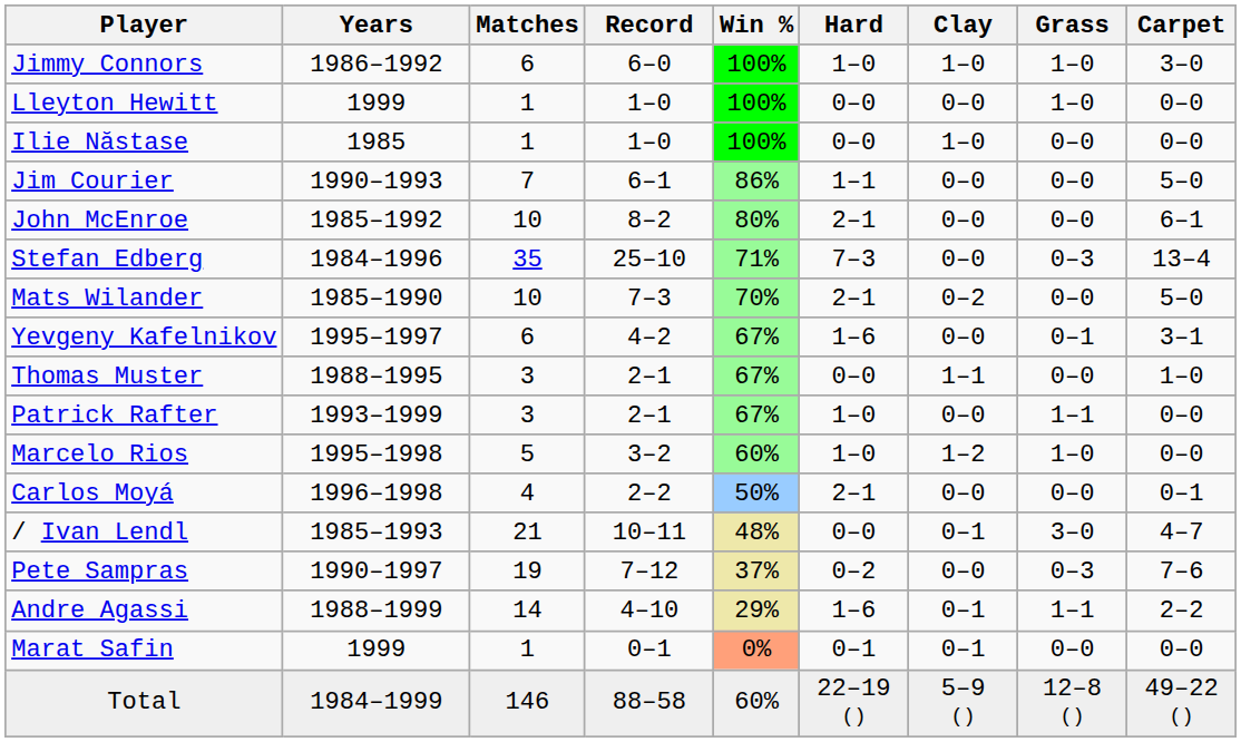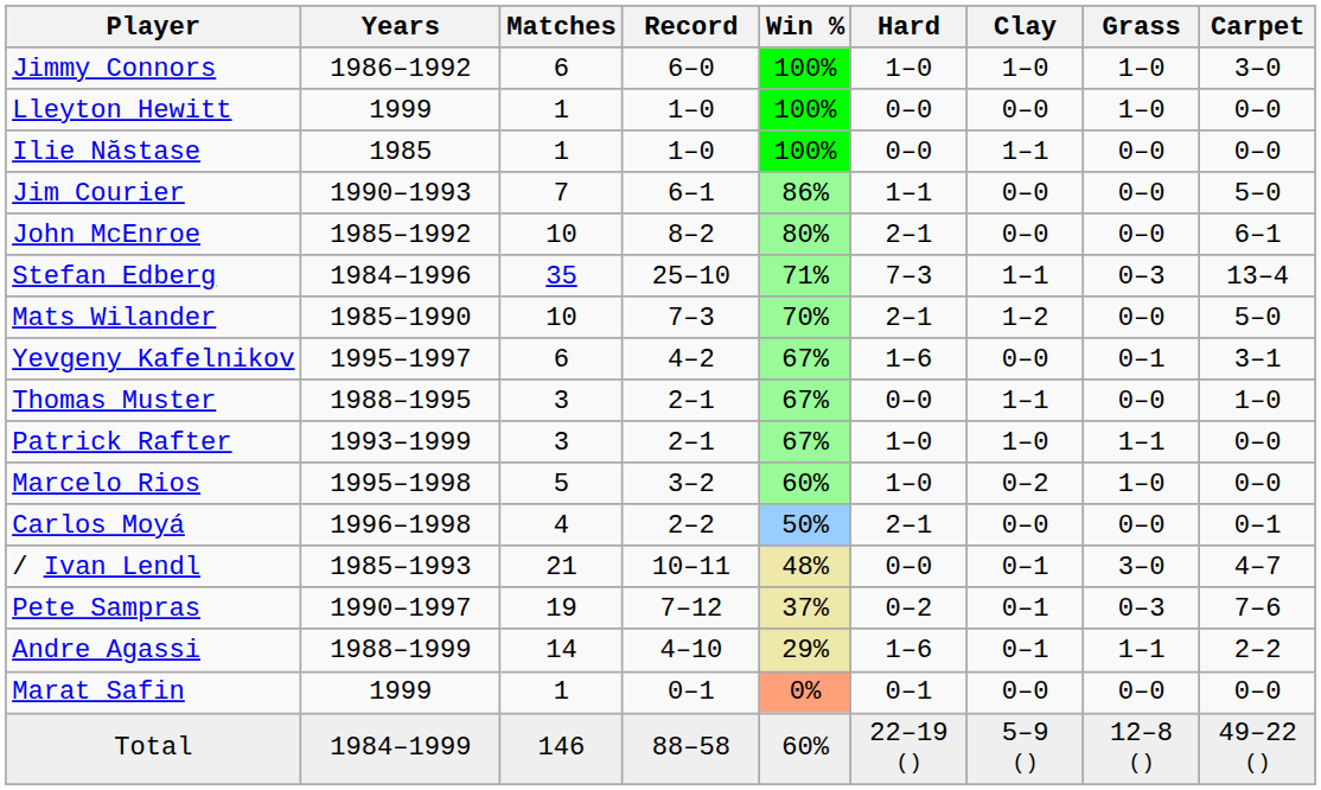Ilie Năstase | Clay: 1–0 -> 1–1
Stefan Edberg | Clay: 0–0 -> 1–1
Mats Wilander | Clay: 0–2 -> 1–2
Patrick Rafter | Clay: 0–0 -> 1–0
Marcelo Rios | Clay: 1–2 -> 0–2
Pete Sampras | Clay: 0–0 -> 0–1
Marat Safin | Clay: 0–1 -> 0–0
